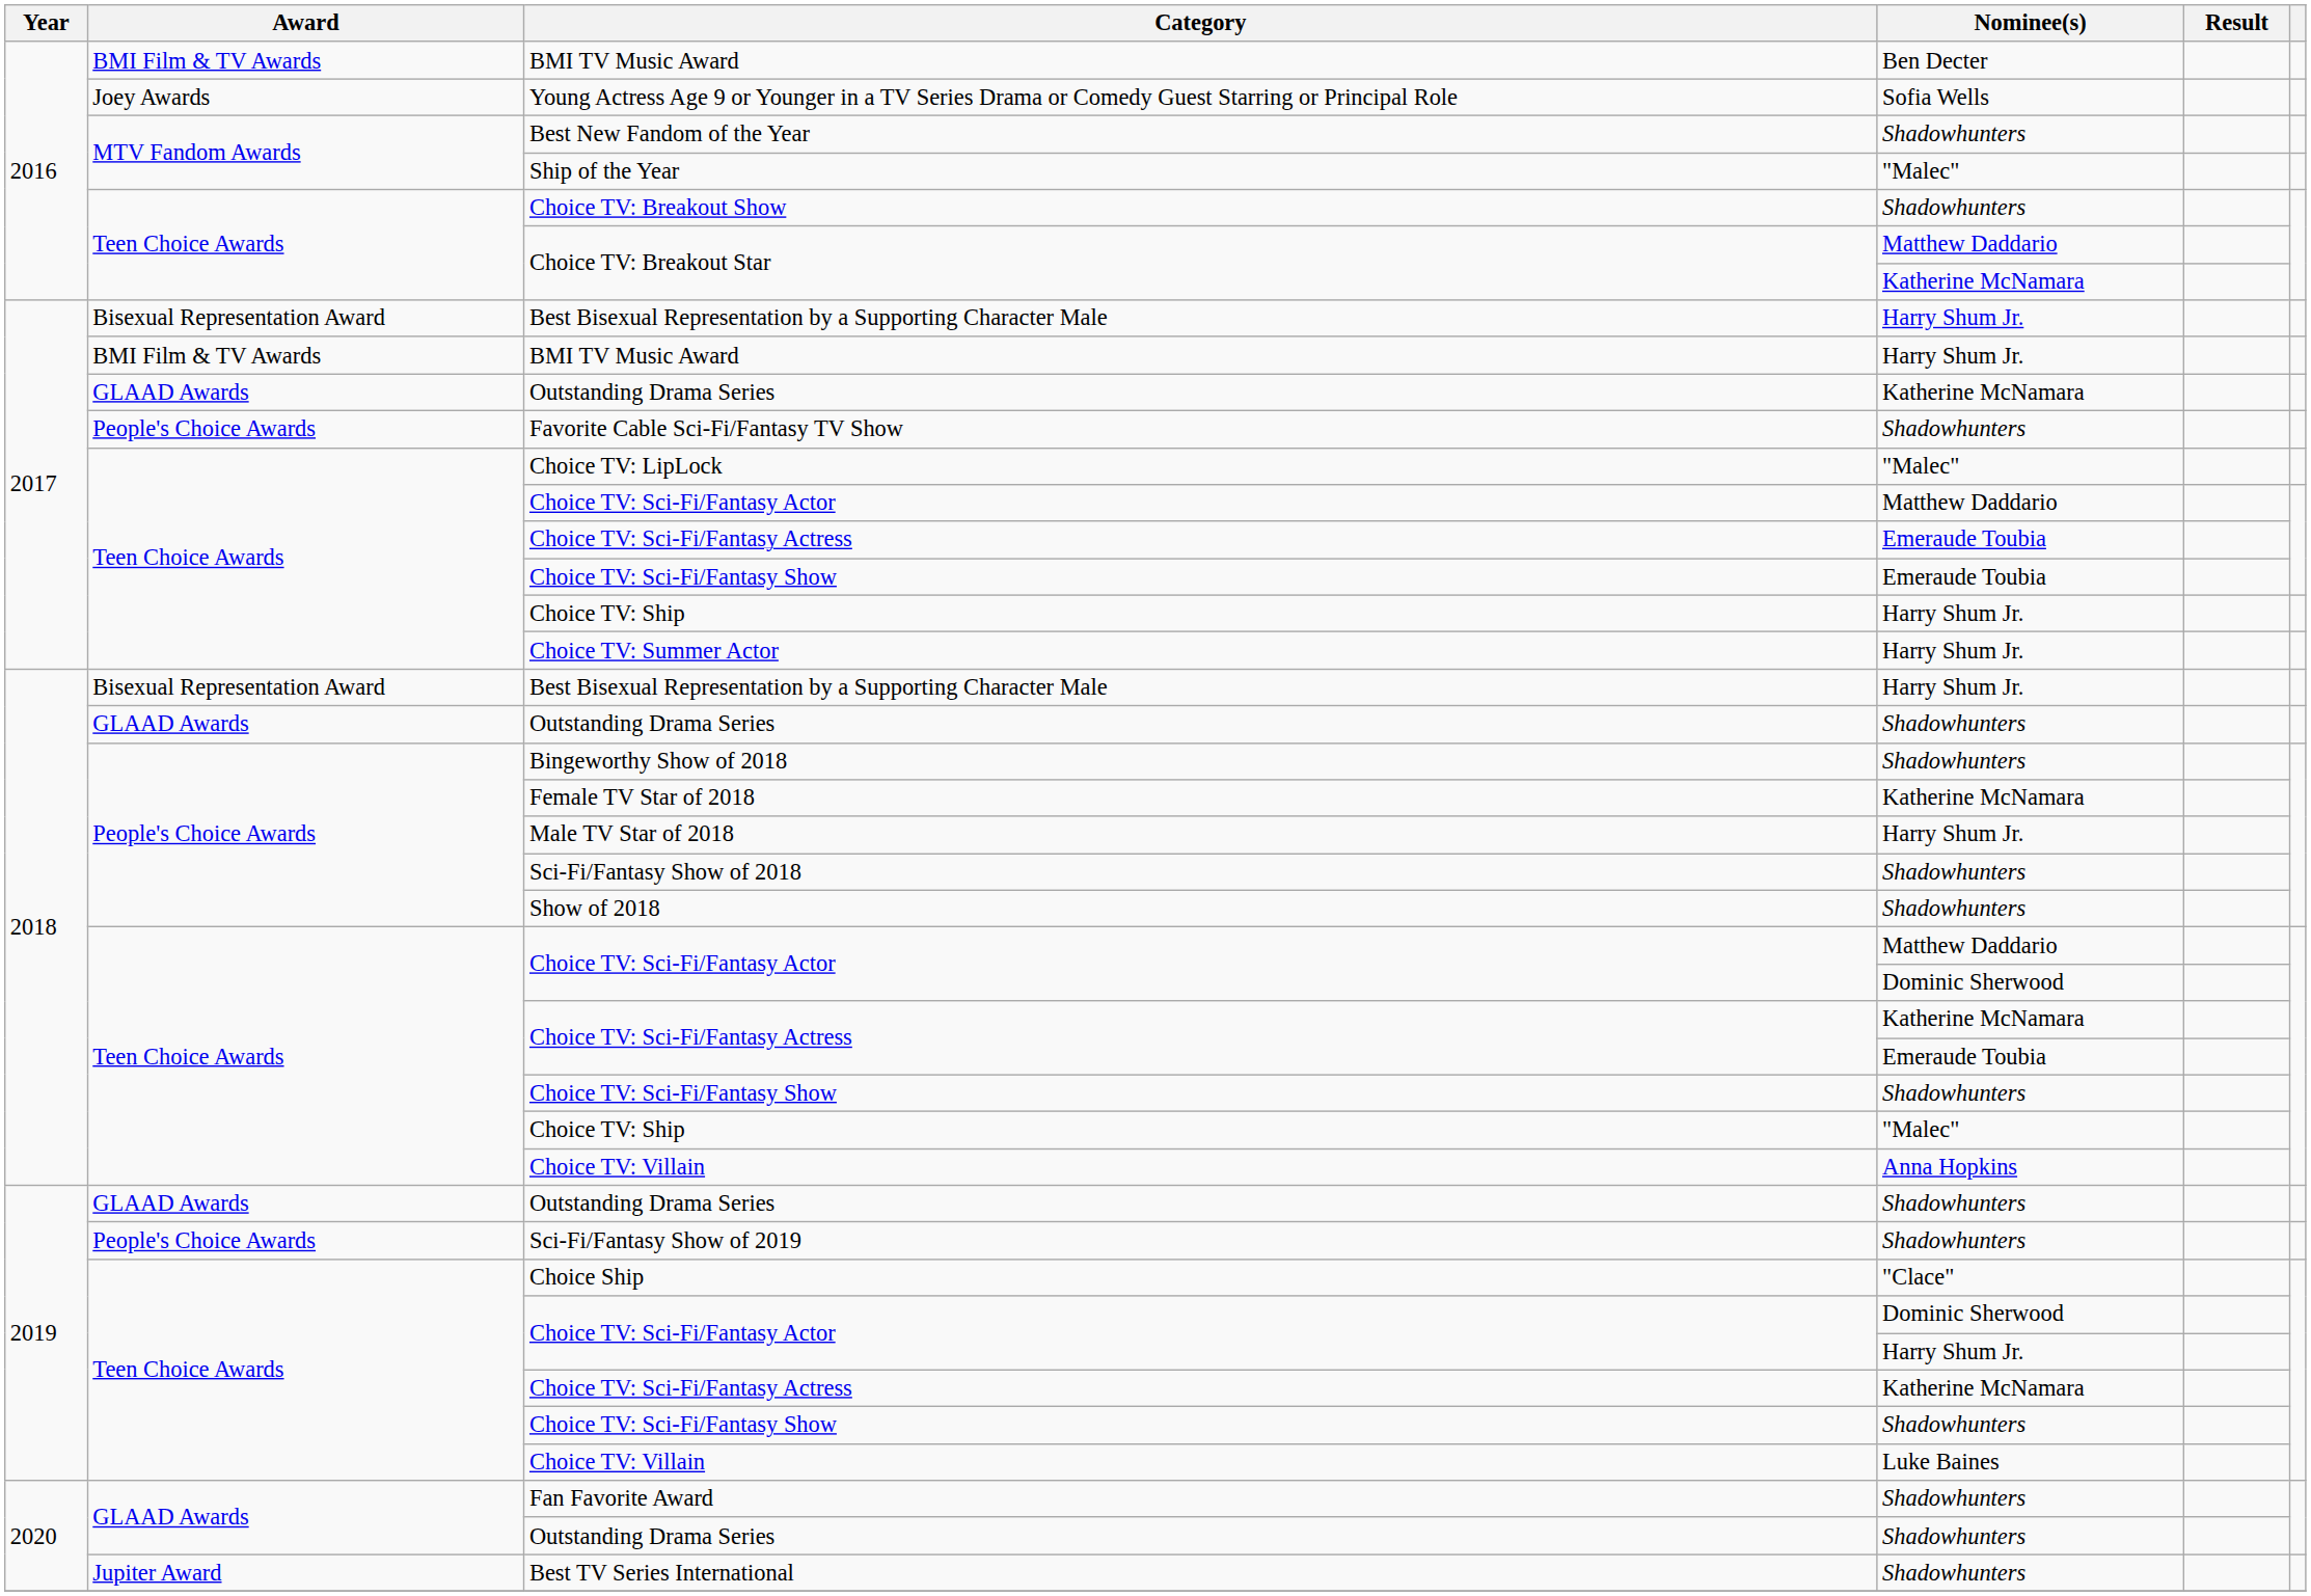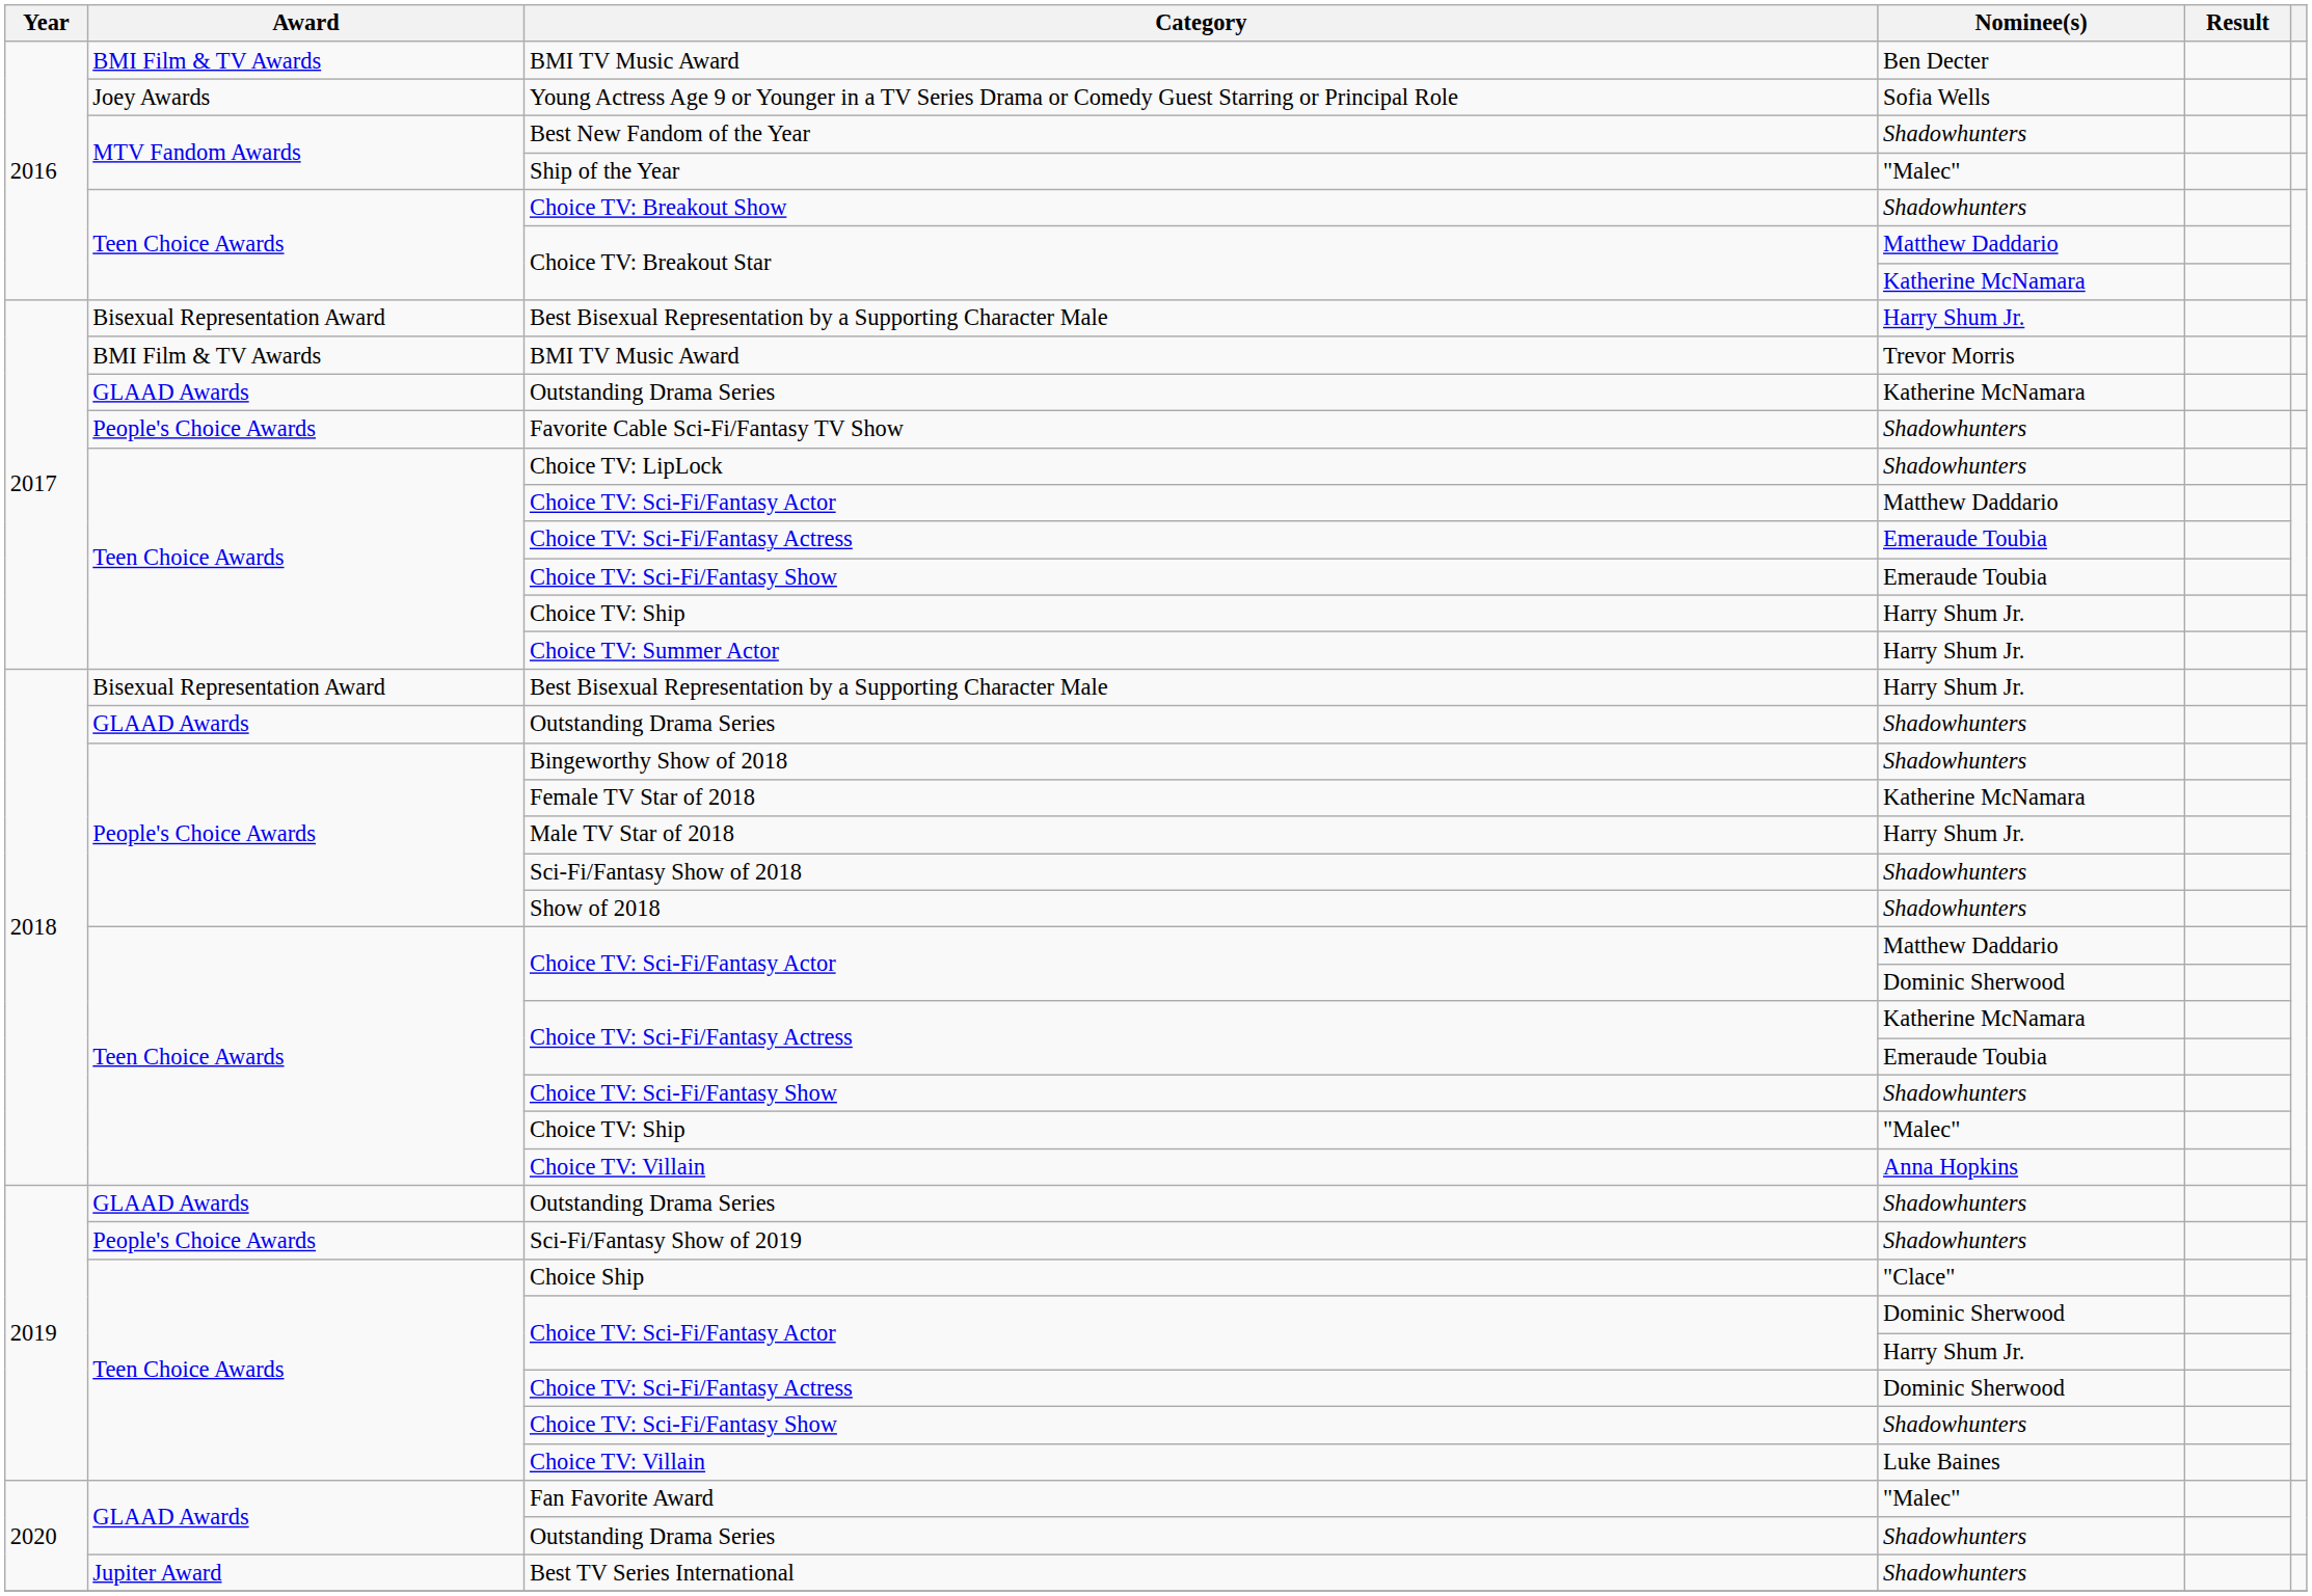2017 / BMI TV Music Award | Nominee(s): Harry Shum Jr. -> Trevor Morris
Choice TV: LipLock | Nominee(s): "Malec" -> Shadowhunters
2019 / Choice TV: Sci-Fi/Fantasy Actress | Nominee(s): Katherine McNamara -> Dominic Sherwood
Fan Favorite Award | Nominee(s): Shadowhunters -> "Malec"
